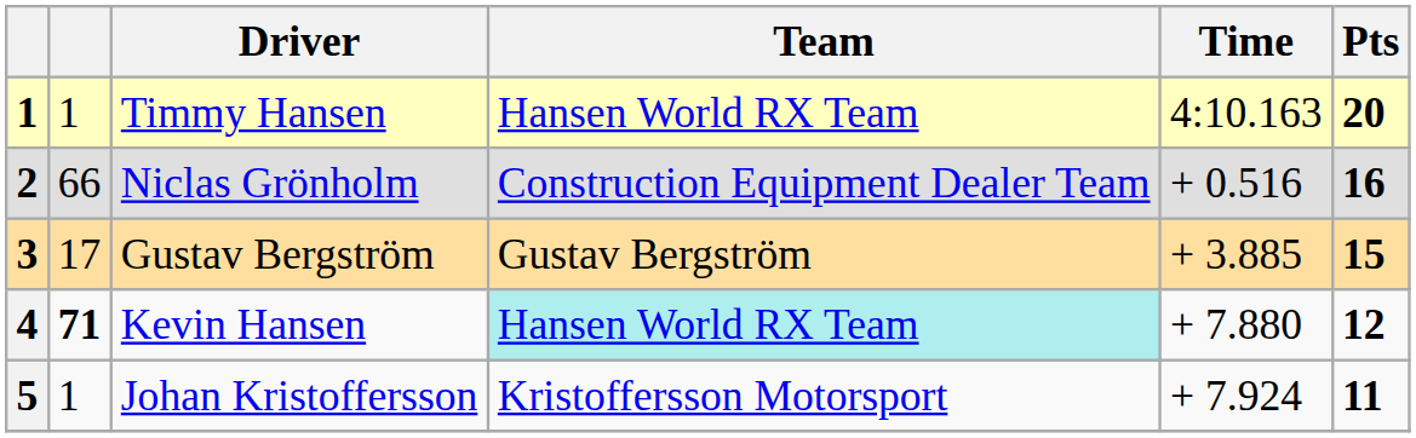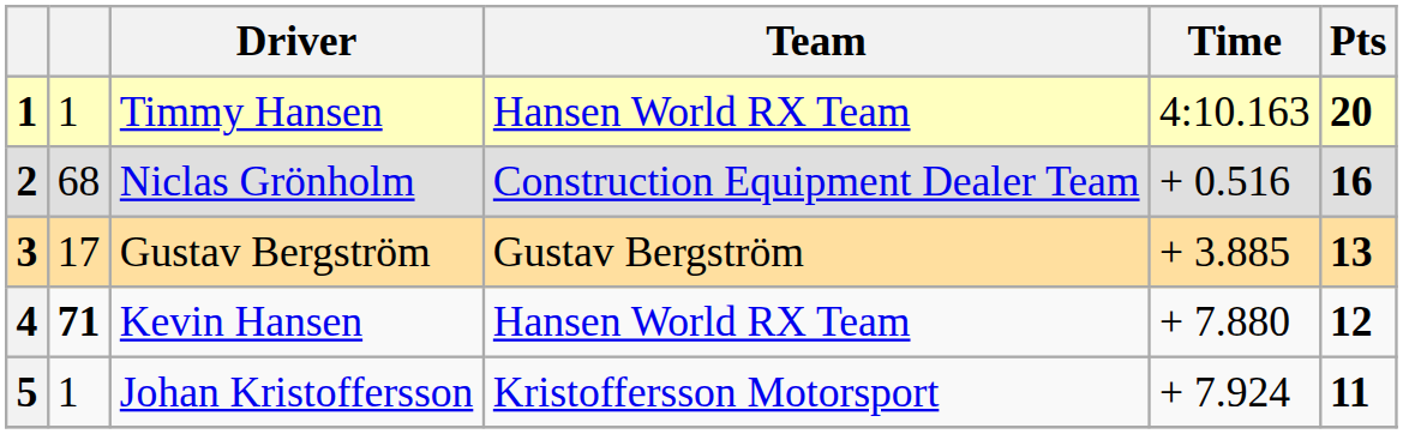2 | column 2: 66 -> 68
3 | Pts: 15 -> 13
4 | Team: paleturquoise background -> no background
